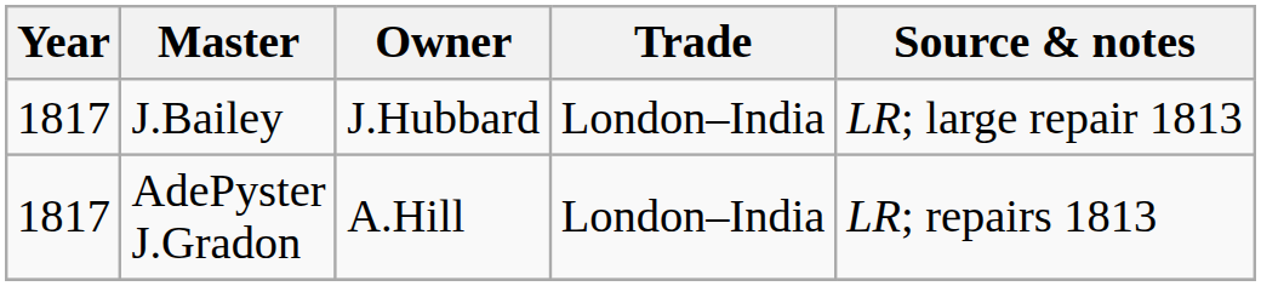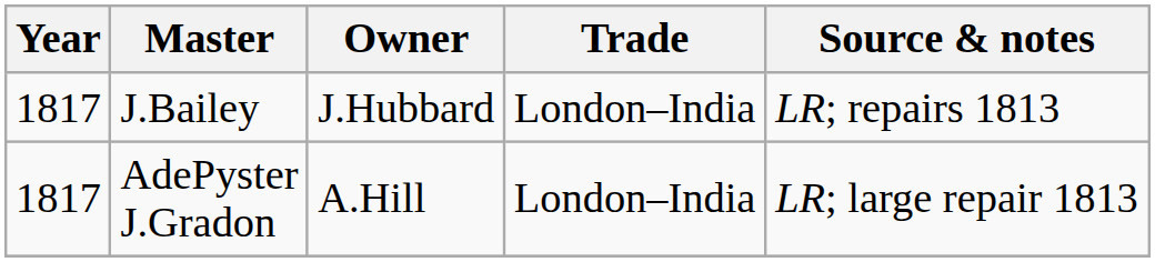J.Bailey | Source & notes: LR; large repair 1813 -> LR; repairs 1813
AdePyster J.Gradon | Source & notes: LR; repairs 1813 -> LR; large repair 1813
